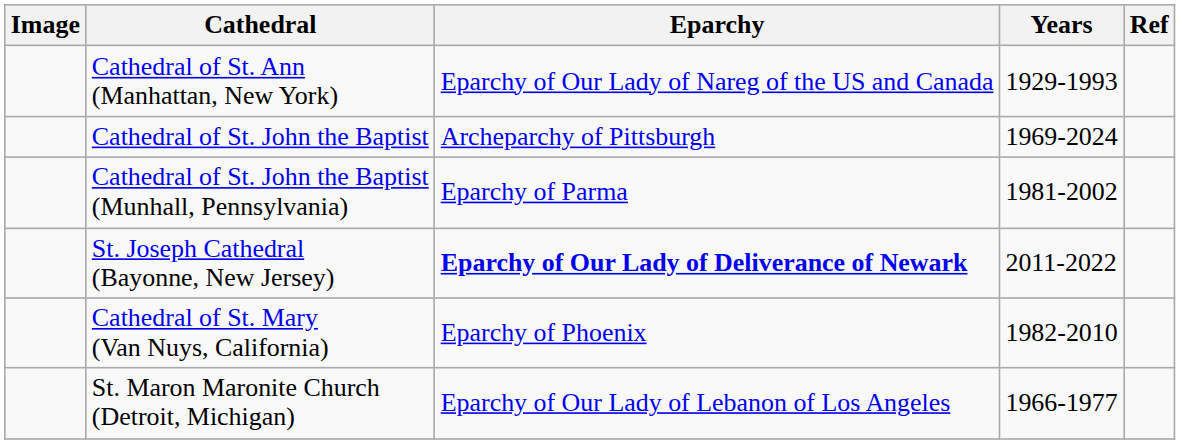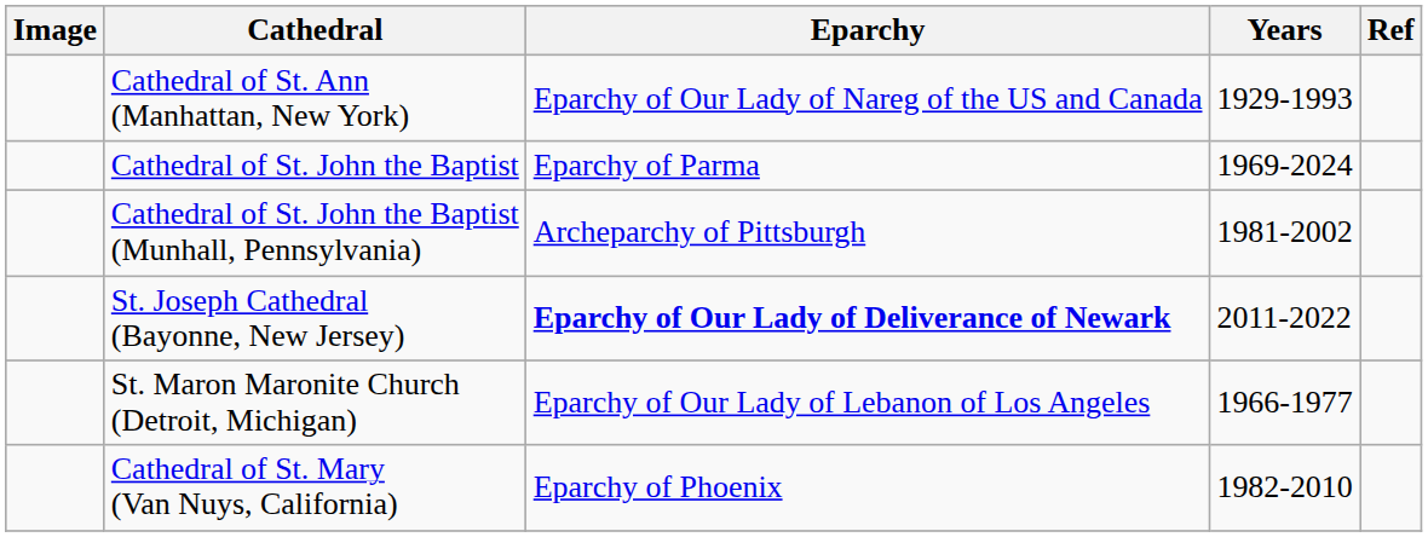Cathedral of St. John the Baptist | Eparchy: Archeparchy of Pittsburgh -> Eparchy of Parma
Cathedral of St. John the Baptist (Munhall, Pennsylvania) | Eparchy: Eparchy of Parma -> Archeparchy of Pittsburgh
rows swapped: St. Maron Maronite Church (Detroit, Michigan) <-> Cathedral of St. Mary (Van Nuys, California)
